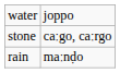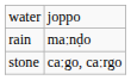rows swapped: rain <-> stone
